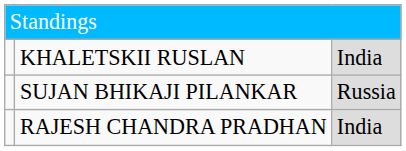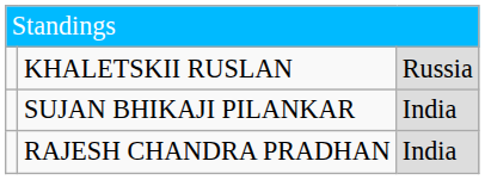KHALETSKII RUSLAN | column 3: India -> Russia
SUJAN BHIKAJI PILANKAR | column 3: Russia -> India
